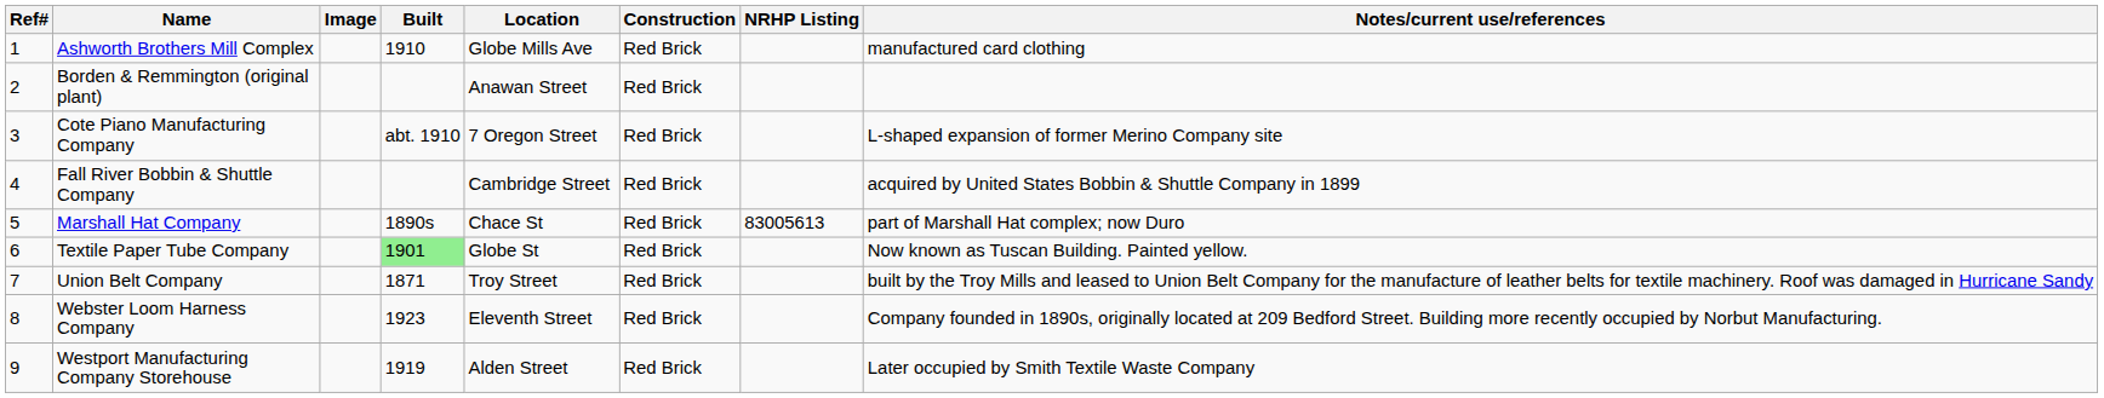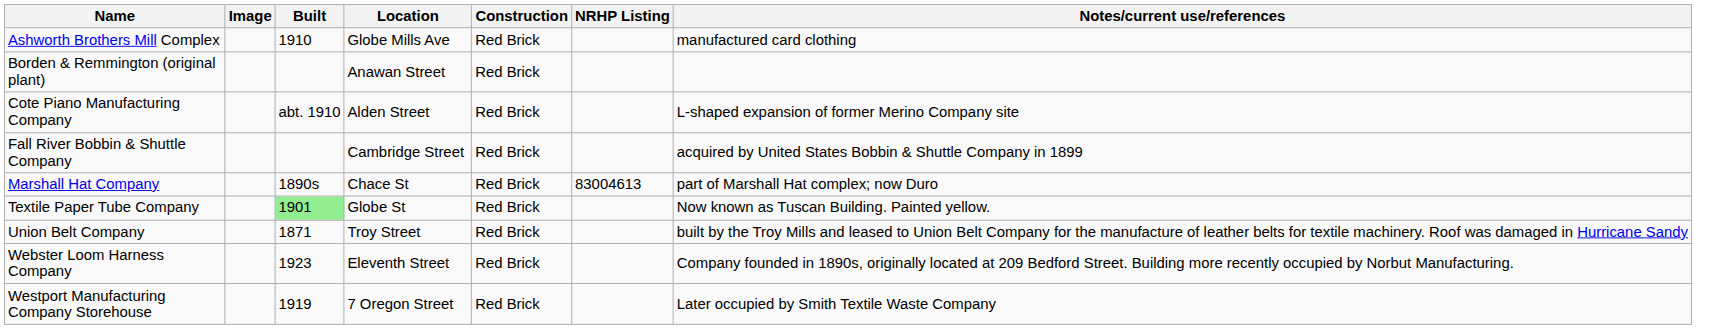- column: Ref# | 1 | 2 | 3 | 4 | 5 | 6 | 7 | 8 | 9
Cote Piano Manufacturing Company | Location: 7 Oregon Street -> Alden Street
Marshall Hat Company | NRHP Listing: 83005613 -> 83004613
Westport Manufacturing Company Storehouse | Location: Alden Street -> 7 Oregon Street
